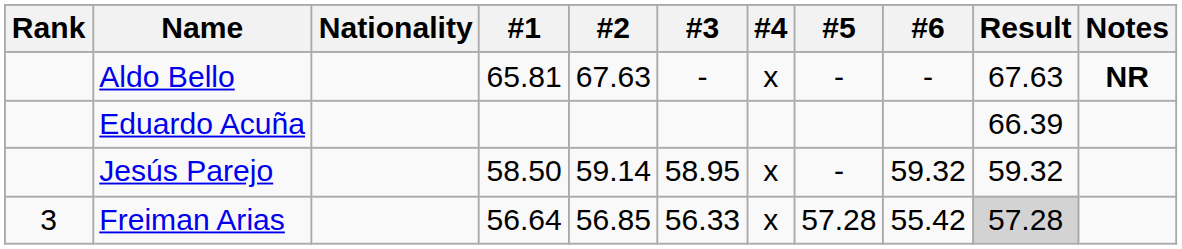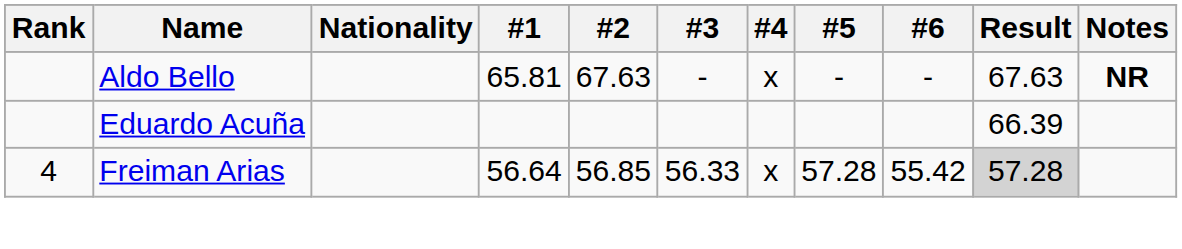- row: Jesús Parejo | 58.50 | 59.14 | 58.95 | x | - | 59.32 | 59.32
Freiman Arias | Rank: 3 -> 4
